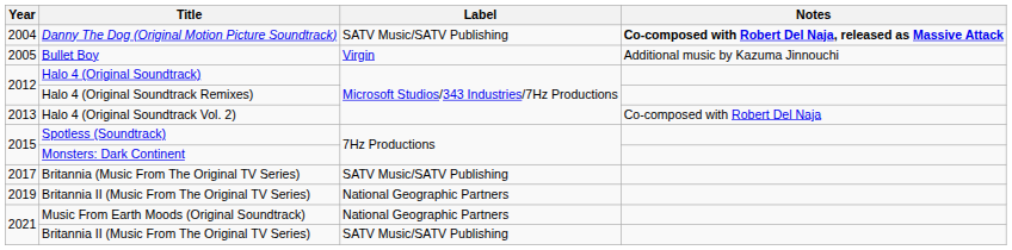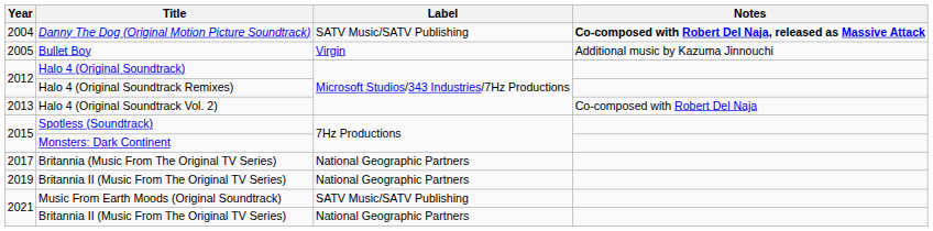Britannia (Music From The Original TV Series) | Label: SATV Music/SATV Publishing -> National Geographic Partners
Music From Earth Moods (Original Soundtrack) | Label: National Geographic Partners -> SATV Music/SATV Publishing
2021 / Britannia II (Music From The Original TV Series) | Label: SATV Music/SATV Publishing -> National Geographic Partners
